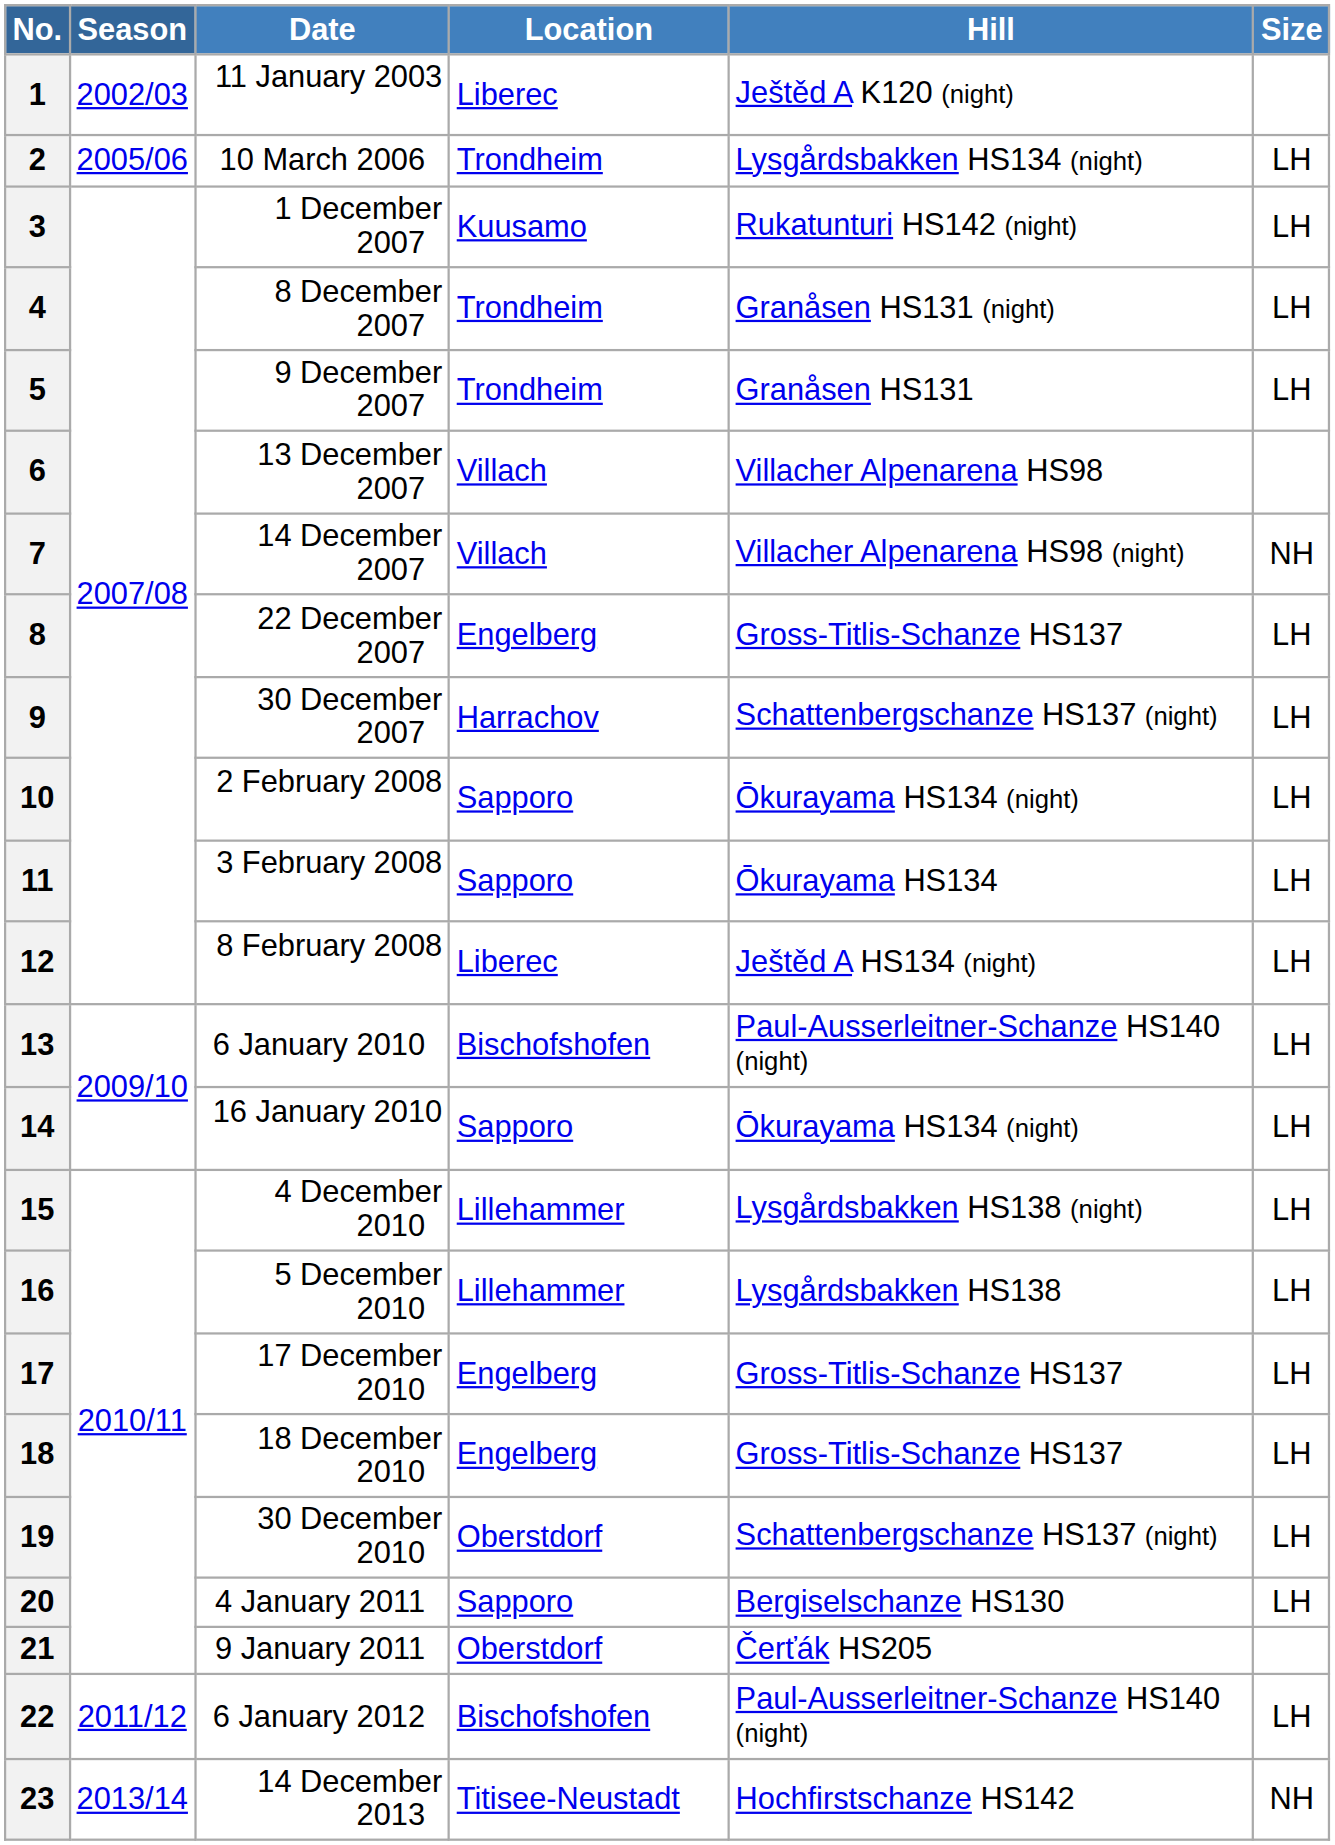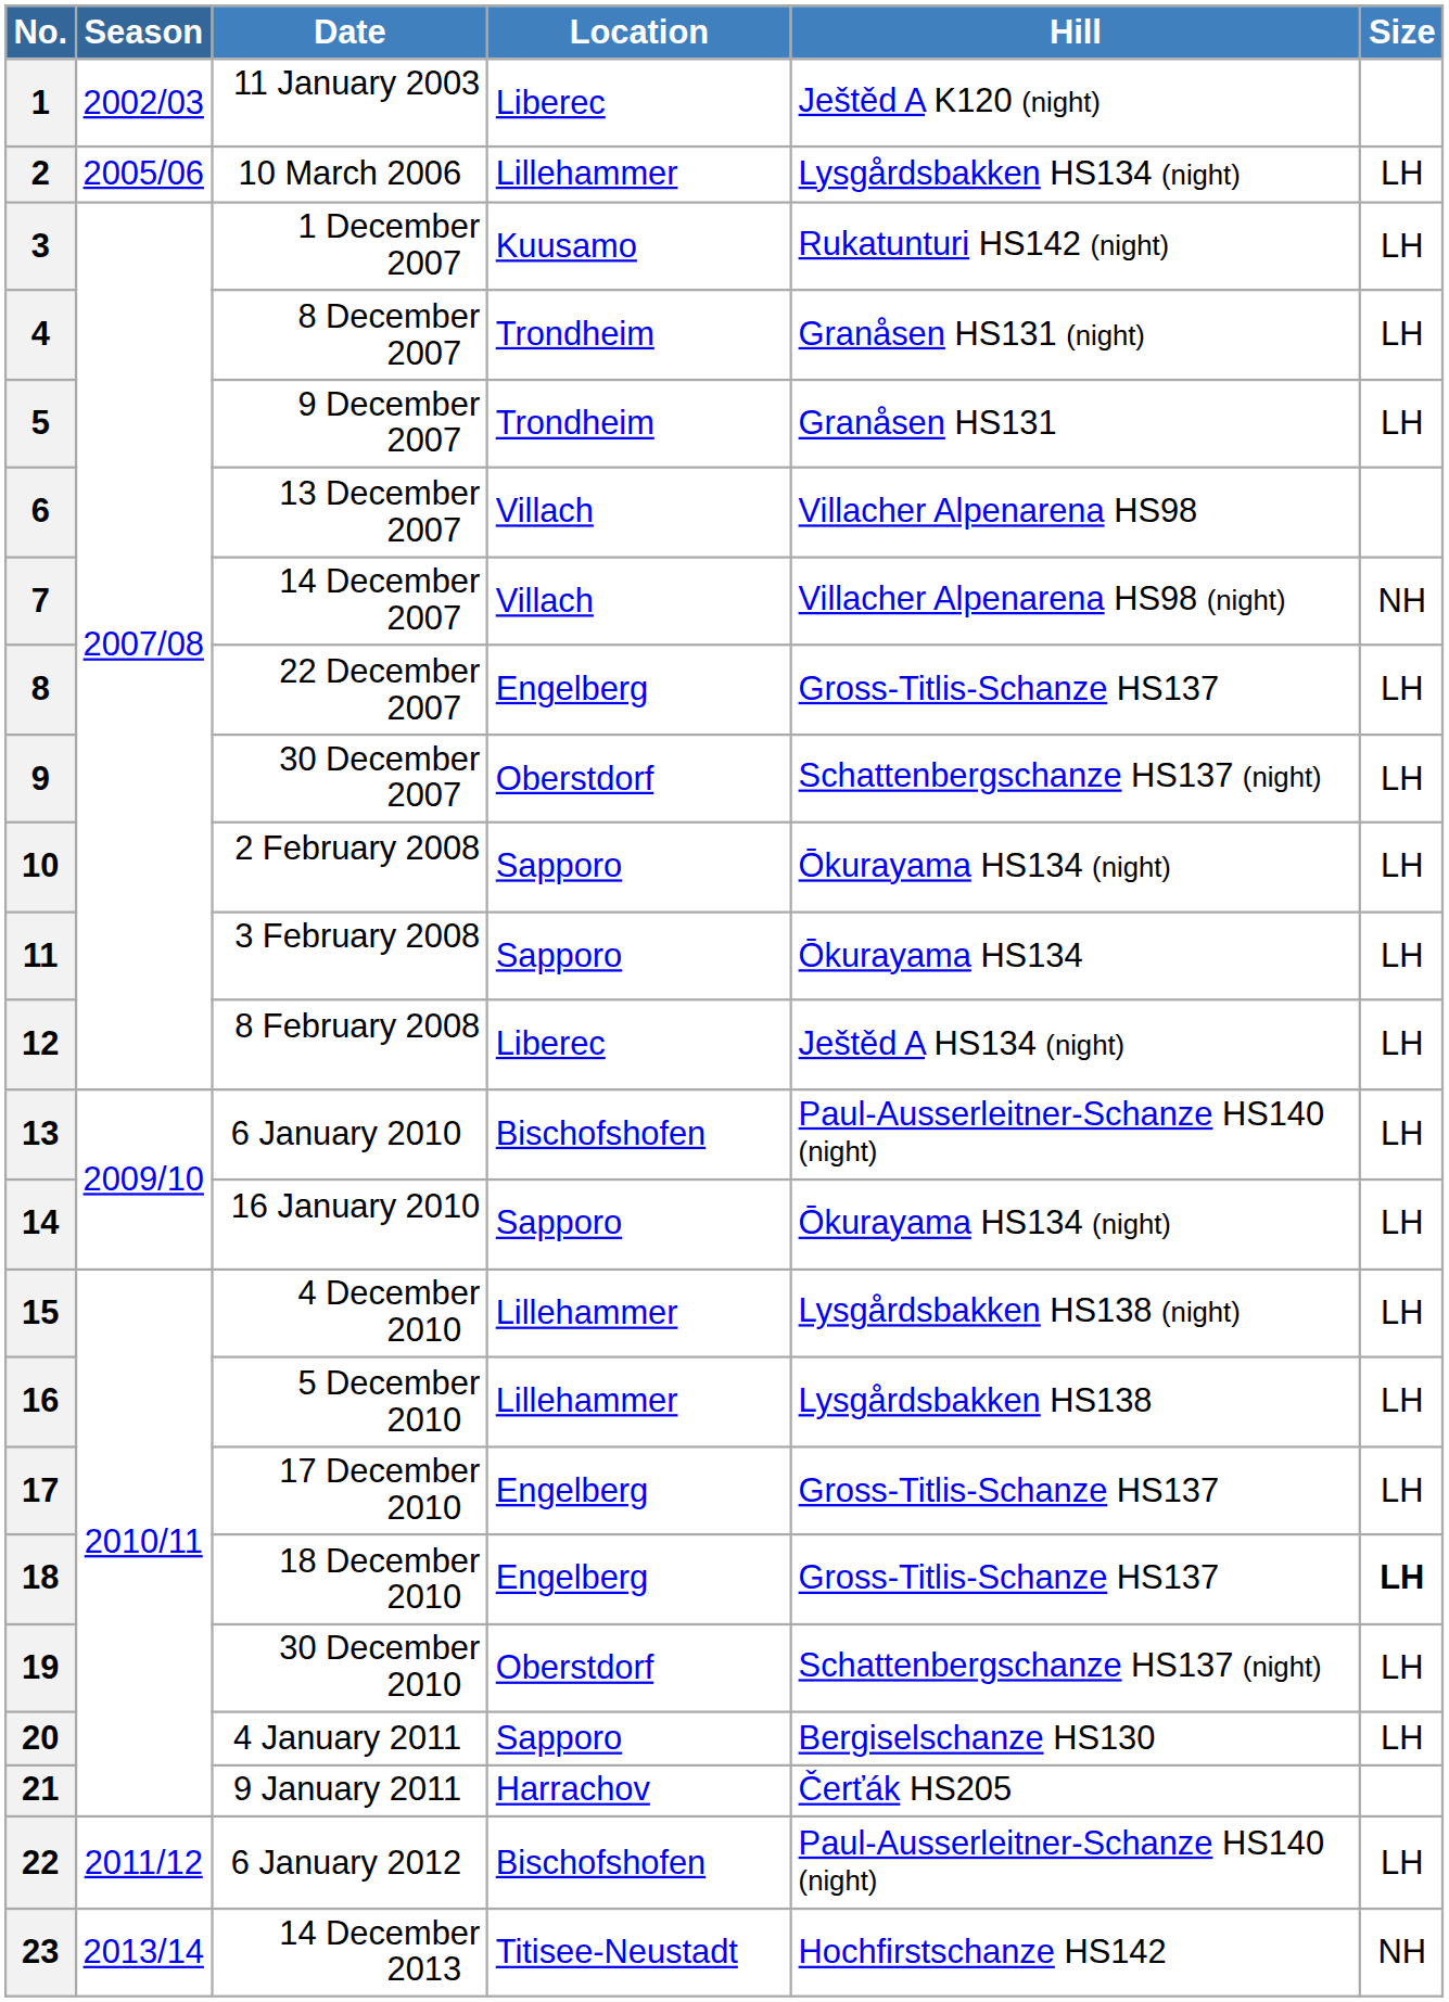2 | Location: Trondheim -> Lillehammer
9 | Location: Harrachov -> Oberstdorf
18 | Size: normal -> bold
21 | Location: Oberstdorf -> Harrachov
